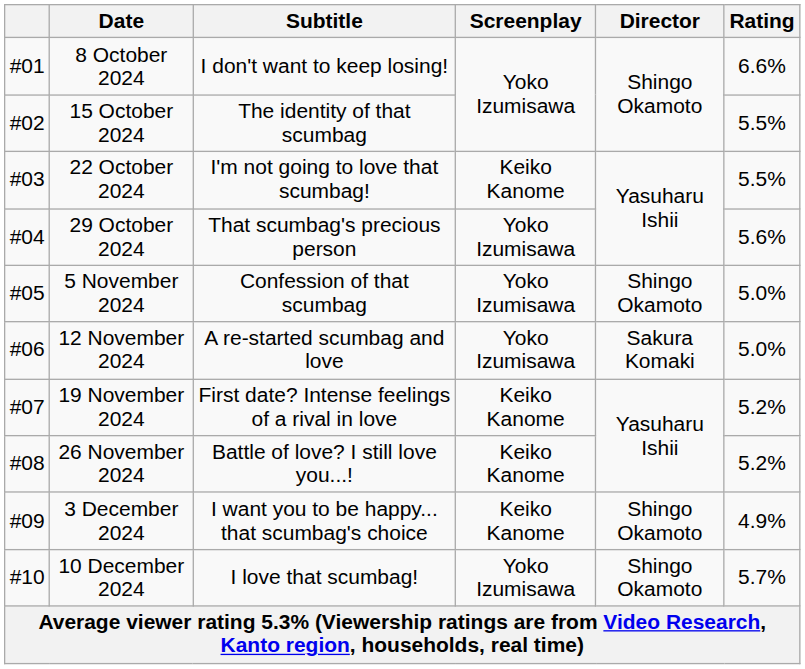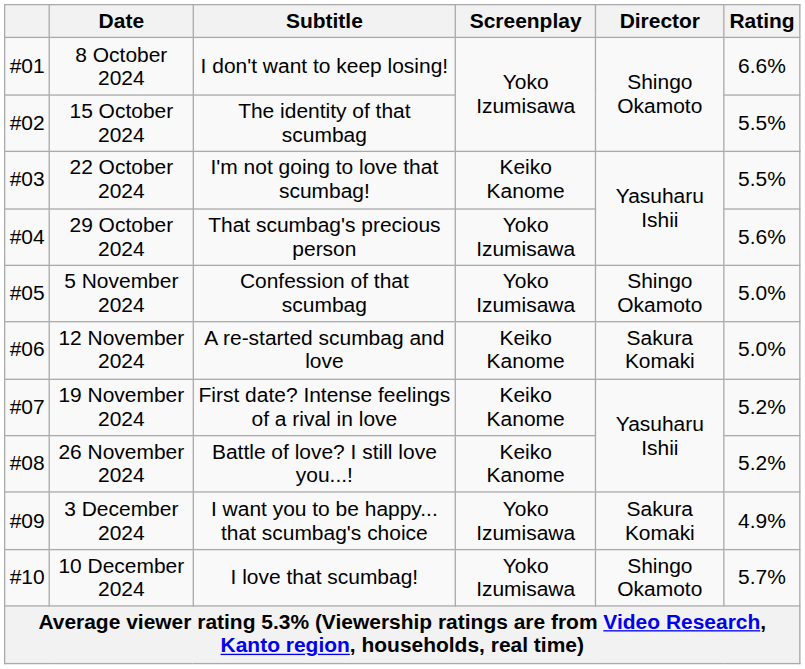12 November 2024 | Screenplay: Yoko Izumisawa -> Keiko Kanome
3 December 2024 | Screenplay: Keiko Kanome -> Yoko Izumisawa
3 December 2024 | Director: Shingo Okamoto -> Sakura Komaki
